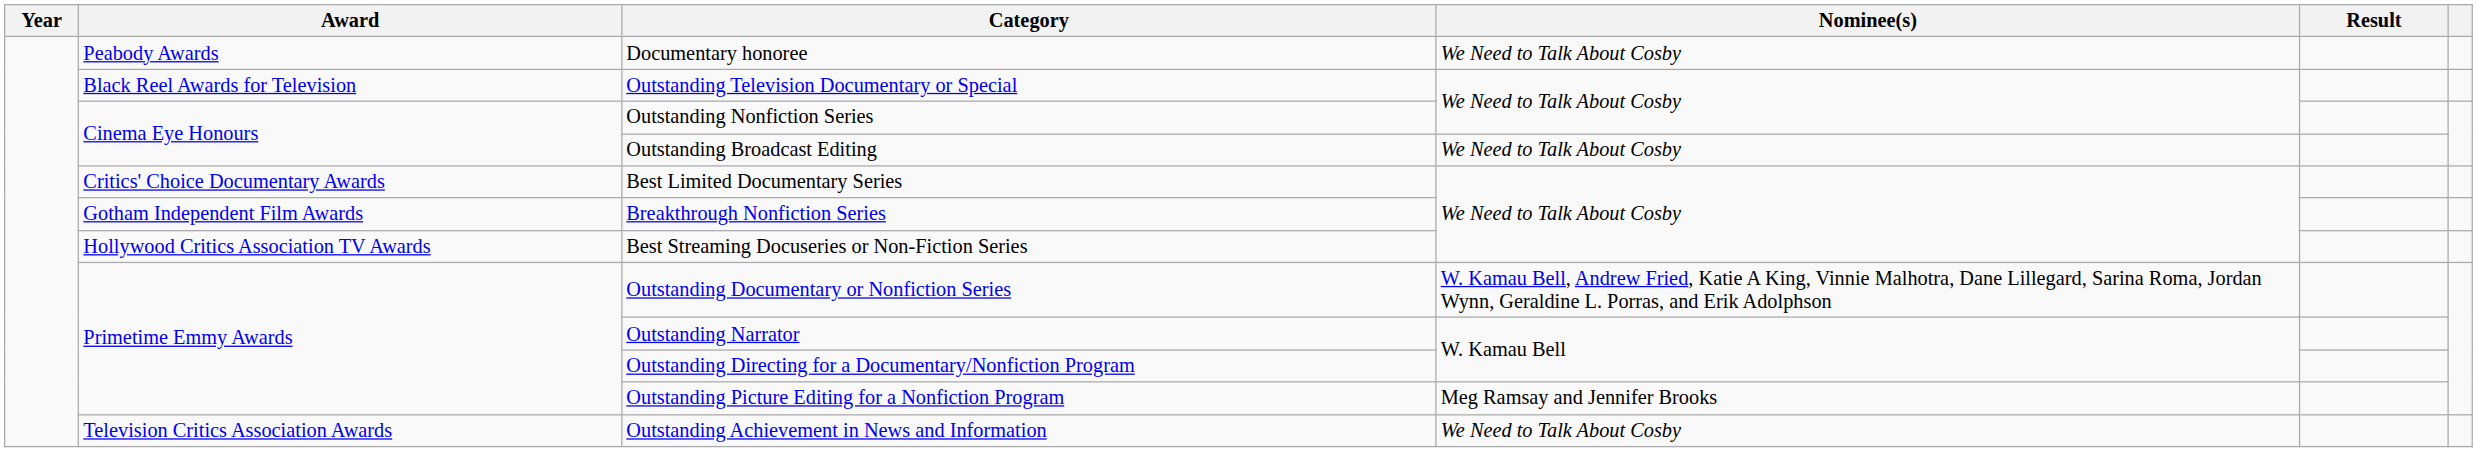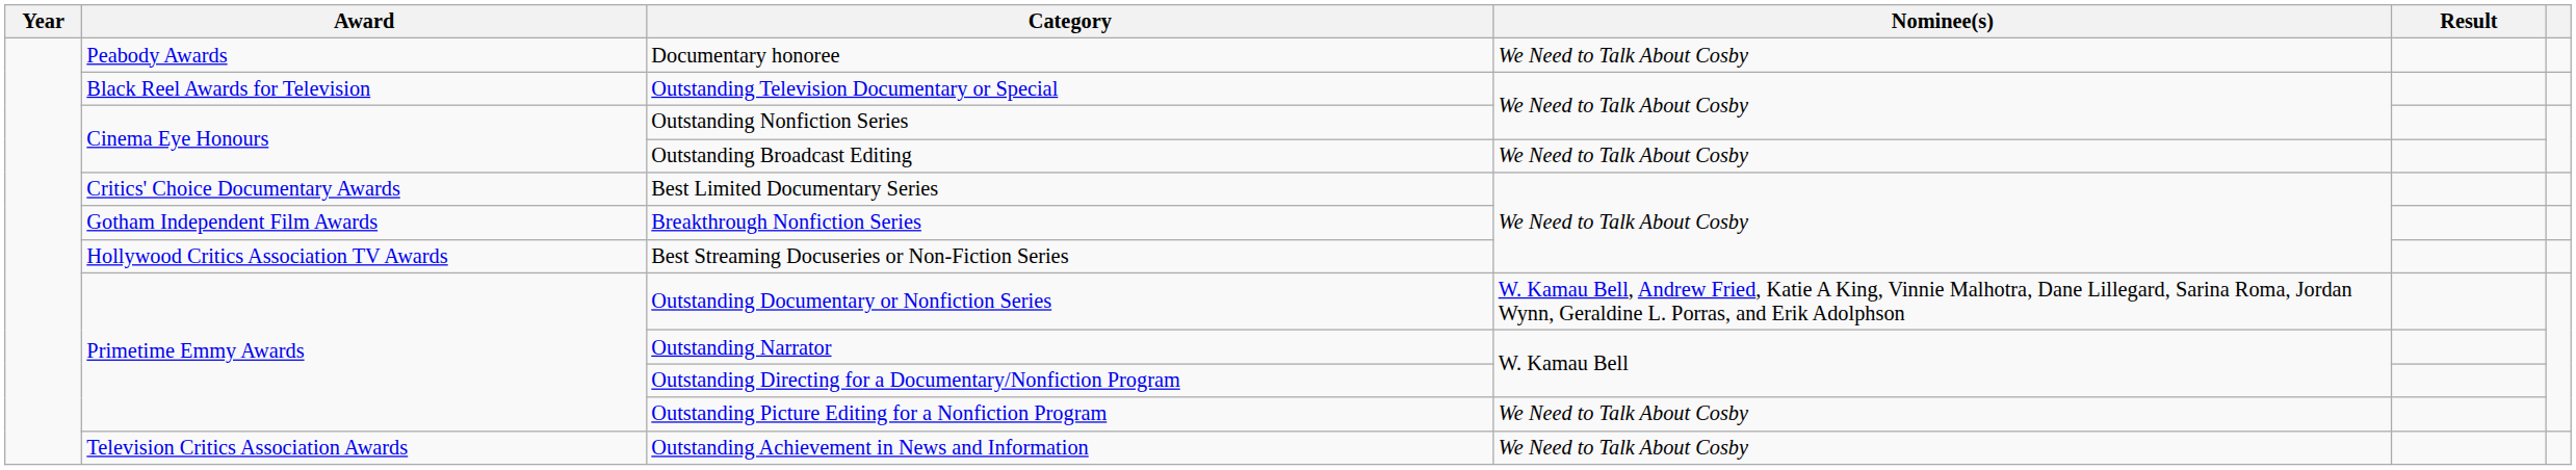Outstanding Picture Editing for a Nonfiction Program | Nominee(s): Meg Ramsay and Jennifer Brooks -> We Need to Talk About Cosby
